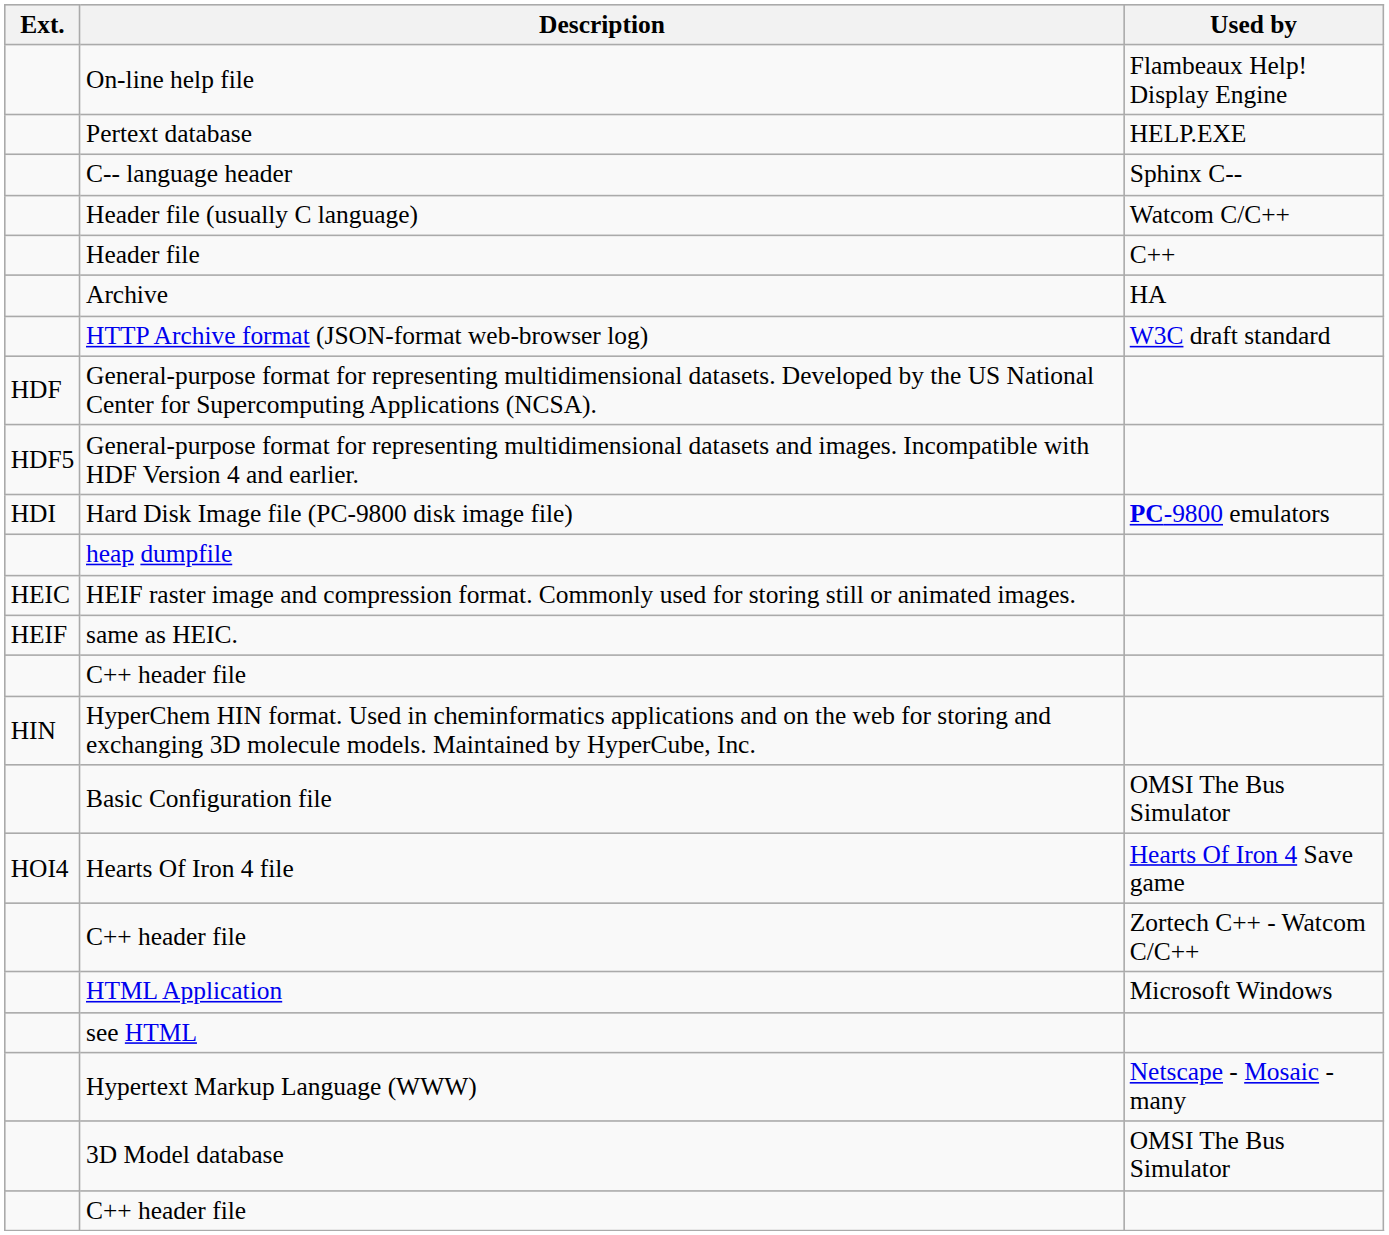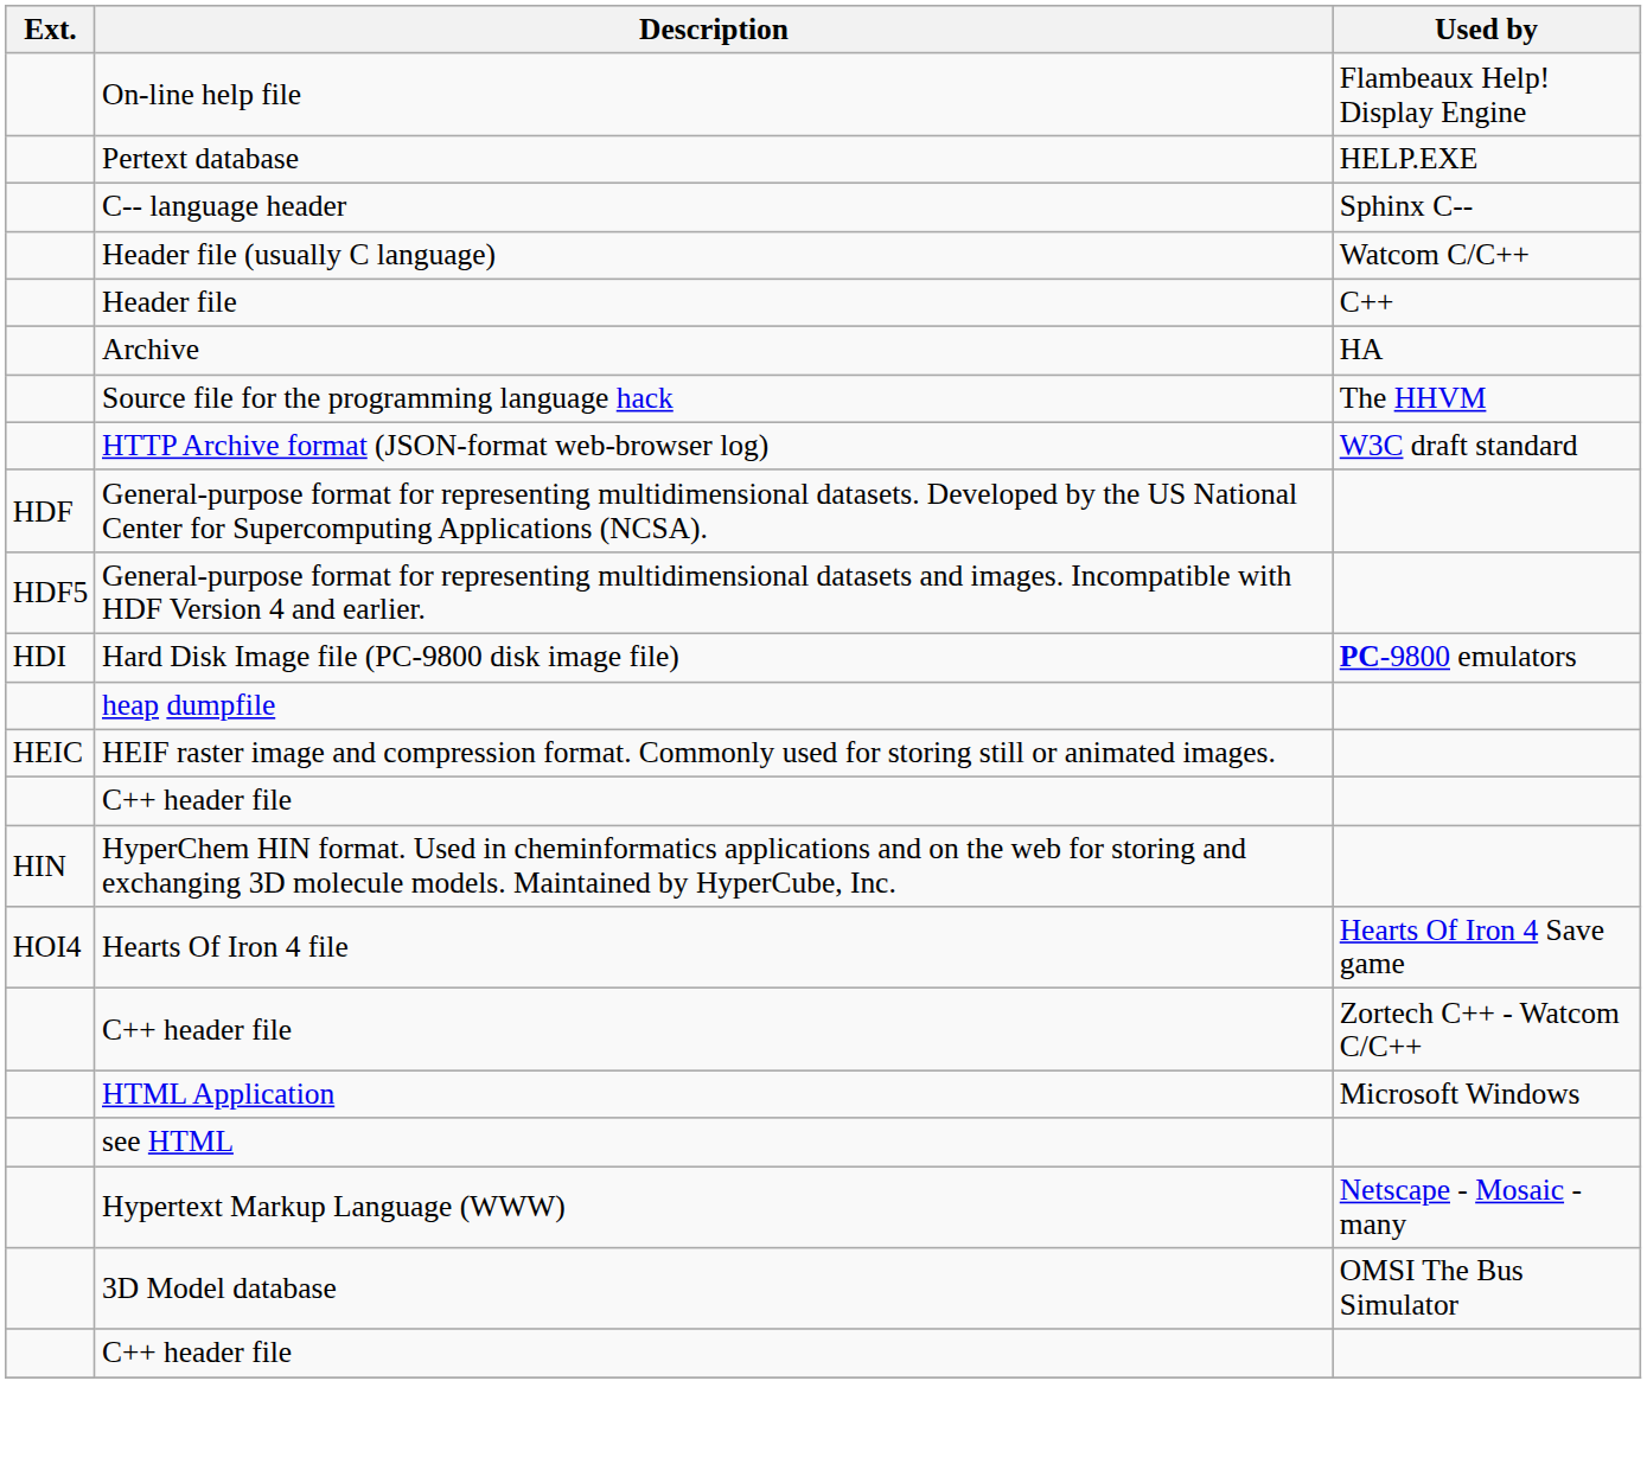+ row: Source file for the programming language hack | The HHVM
- row: HEIF | same as HEIC.
- row: Basic Configuration file | OMSI The Bus Simulator
